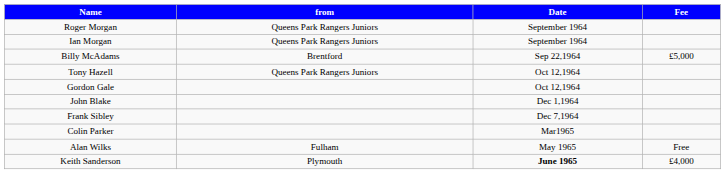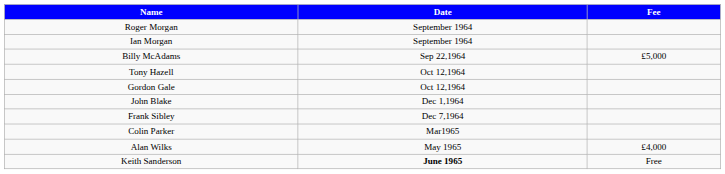- column: from | Queens Park Rangers Juniors | Queens Park Rangers Juniors | Brentford | Queens Park Rangers Juniors | Fulham | Plymouth
Alan Wilks | Fee: Free -> £4,000
Keith Sanderson | Fee: £4,000 -> Free
